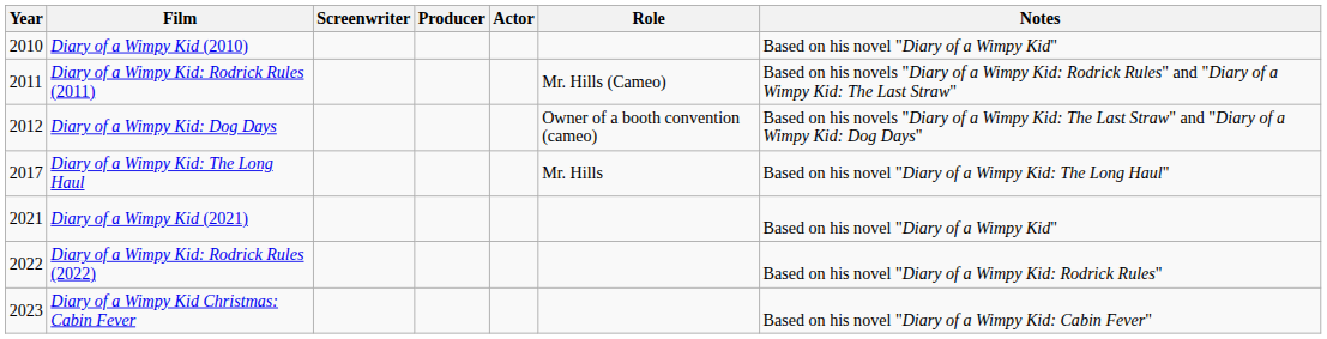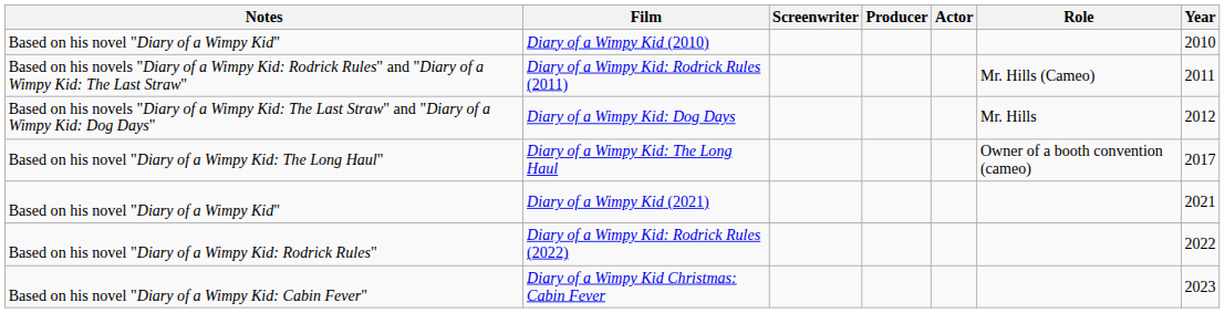columns swapped: Year <-> Notes
Diary of a Wimpy Kid: Dog Days | Role: Owner of a booth convention (cameo) -> Mr. Hills
Diary of a Wimpy Kid: The Long Haul | Role: Mr. Hills -> Owner of a booth convention (cameo)
